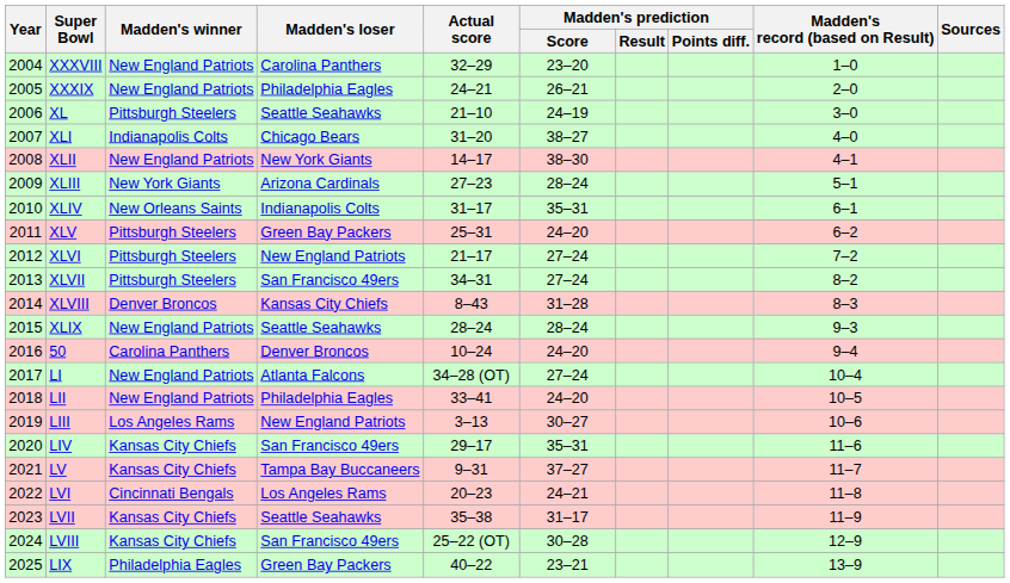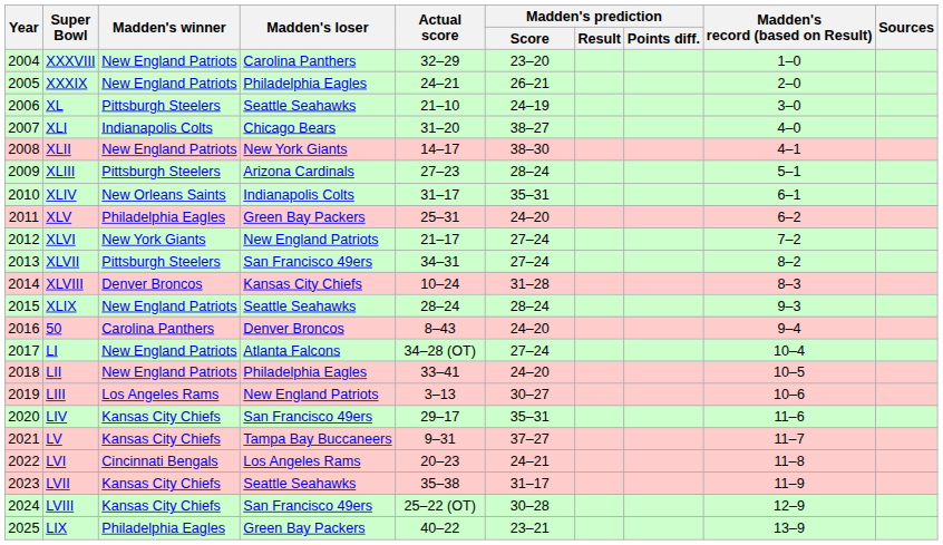XLIII | Madden's winner: New York Giants -> Pittsburgh Steelers
XLV | Madden's winner: Pittsburgh Steelers -> Philadelphia Eagles
XLVI | Madden's winner: Pittsburgh Steelers -> New York Giants
XLVIII | Actual score: 8–43 -> 10–24
50 | Actual score: 10–24 -> 8–43
